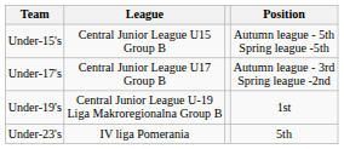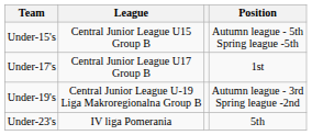Under-17's | Position: Autumn league - 3rd Spring league -2nd -> 1st
Under-19's | Position: 1st -> Autumn league - 3rd Spring league -2nd
